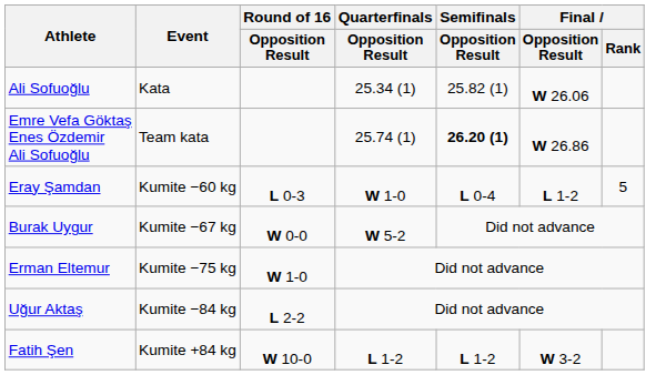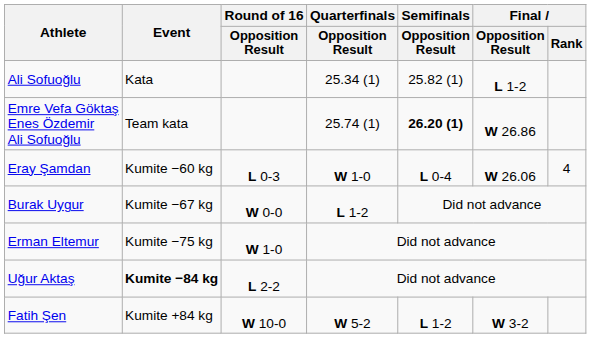Ali Sofuoğlu | Final / Opposition Result: W 26.06 -> L 1-2
Eray Şamdan | Final / Opposition Result: L 1-2 -> W 26.06
Eray Şamdan | Final / Rank: 5 -> 4
Burak Uygur | Quarterfinals / Opposition Result: W 5-2 -> L 1-2
Uğur Aktaş | Event: normal -> bold
Fatih Şen | Quarterfinals / Opposition Result: L 1-2 -> W 5-2
